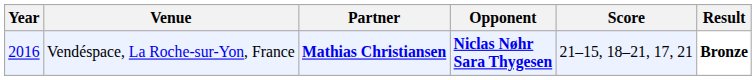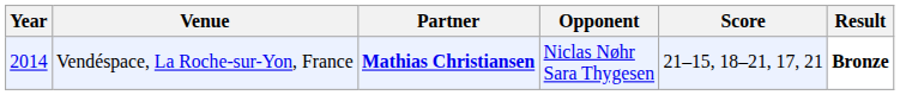Vendéspace, La Roche-sur-Yon, France | Year: 2016 -> 2014
Vendéspace, La Roche-sur-Yon, France | Opponent: bold -> normal
